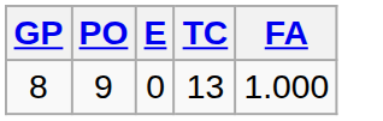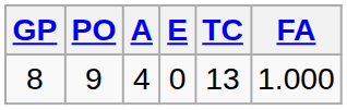+ column: A | 4
